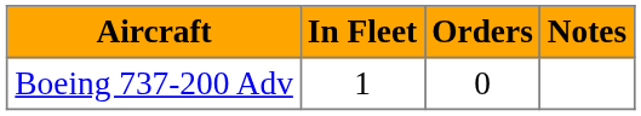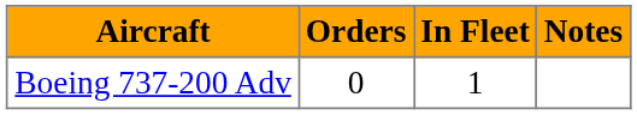columns swapped: In Fleet <-> Orders
